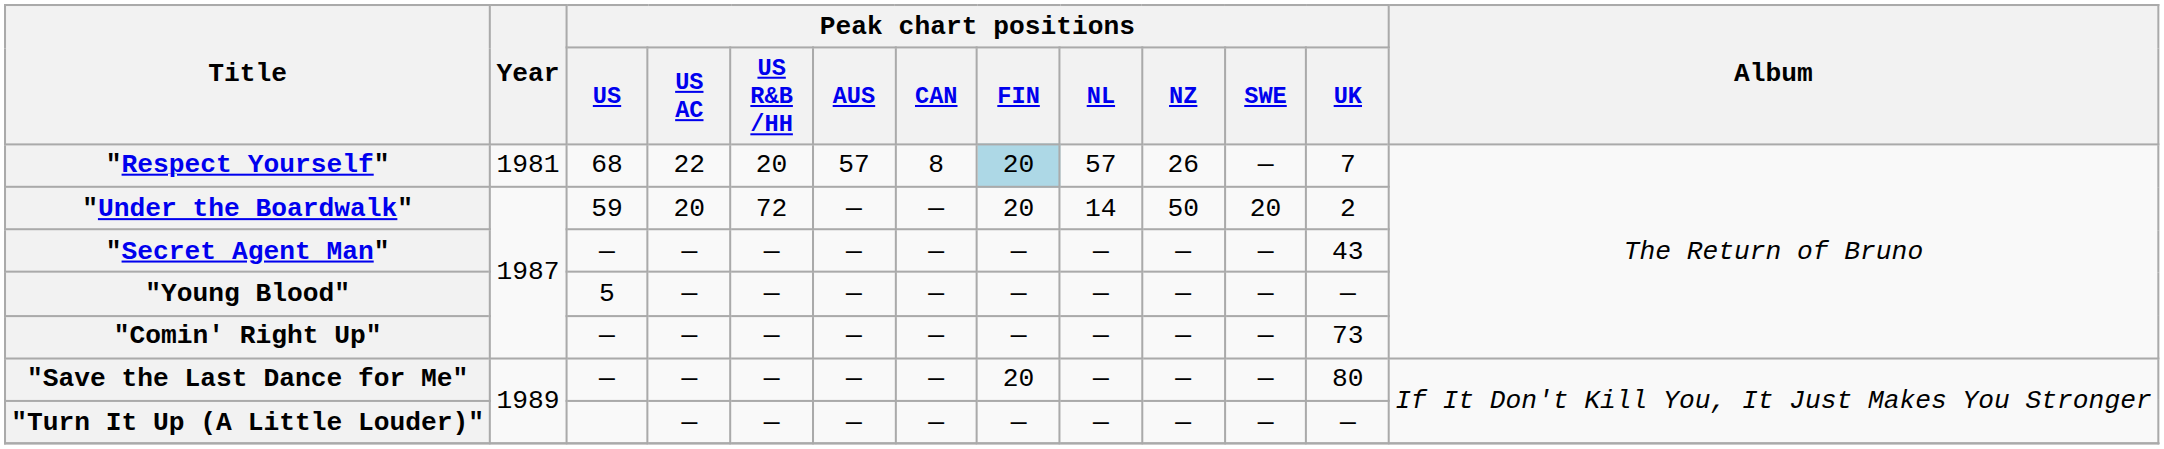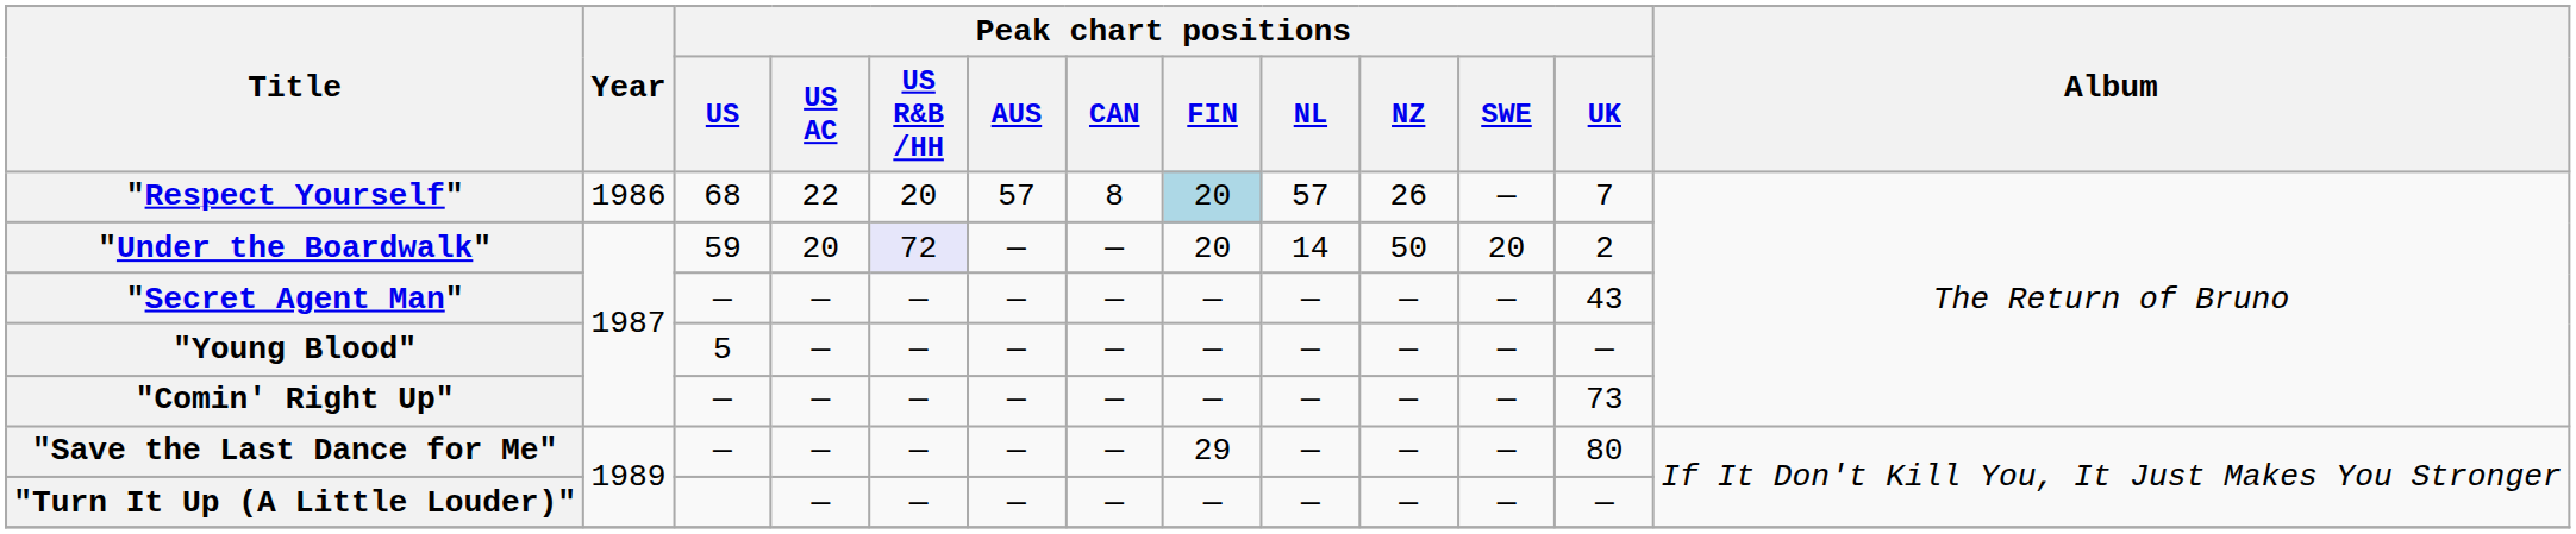"Respect Yourself" | Year: 1981 -> 1986
"Under the Boardwalk" | Peak chart positions / US R&B /HH: no background -> lavender background
"Save the Last Dance for Me" | Peak chart positions / FIN: 20 -> 29
